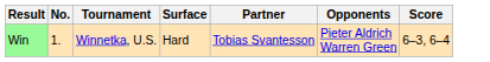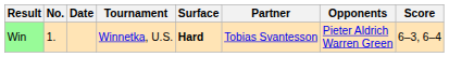+ column: Date
Win | Surface: normal -> bold
